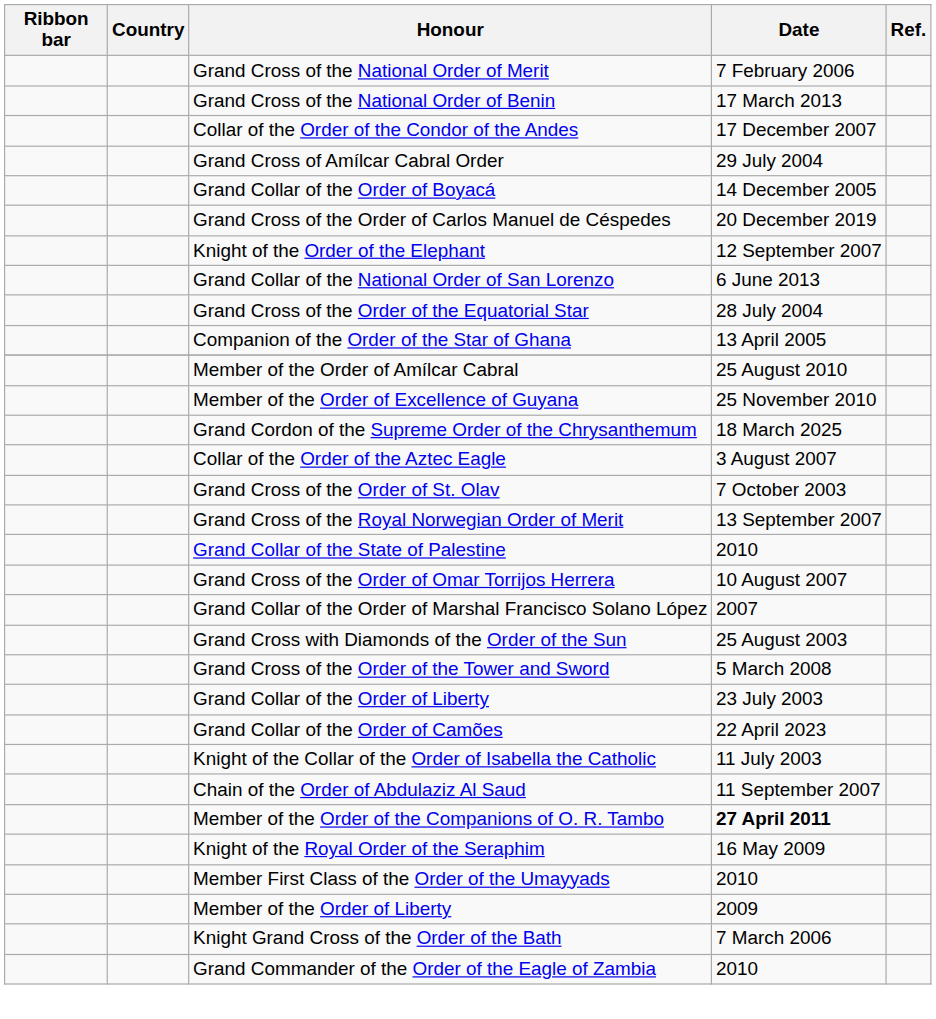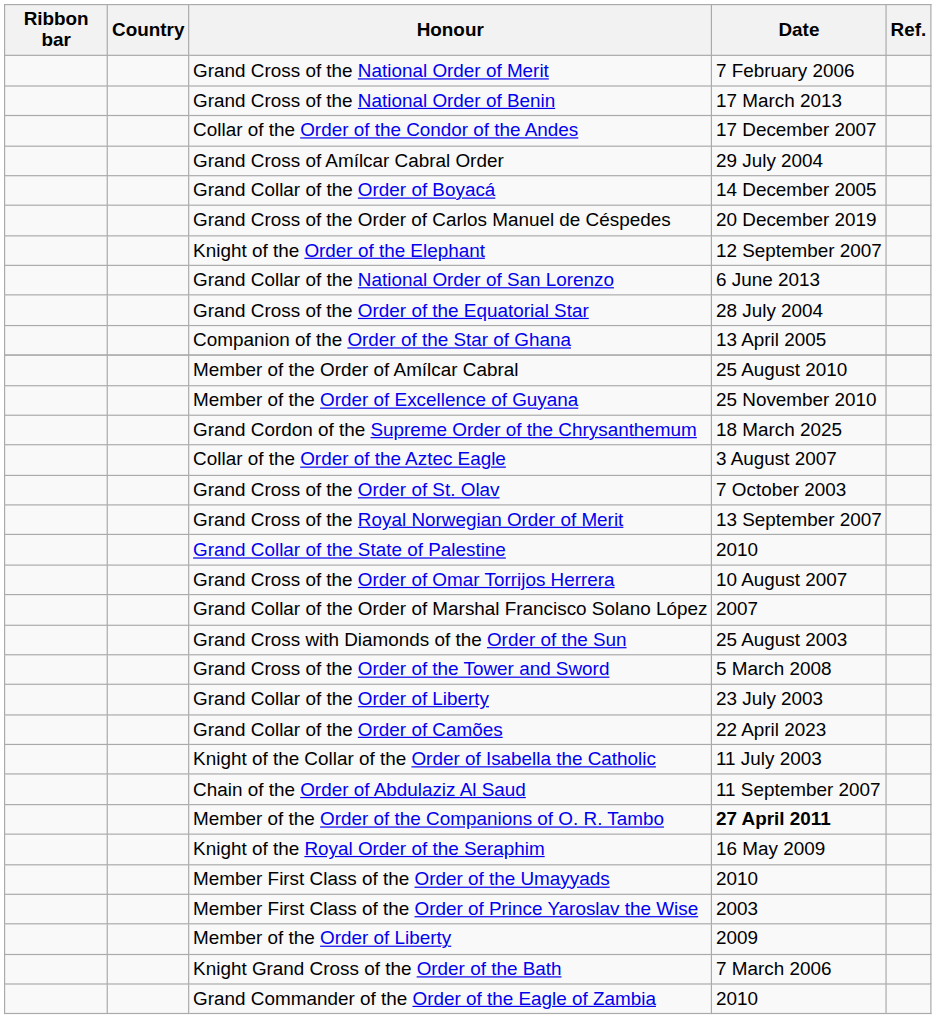+ row: Member First Class of the Order of Prince Yaroslav the Wise | 2003
